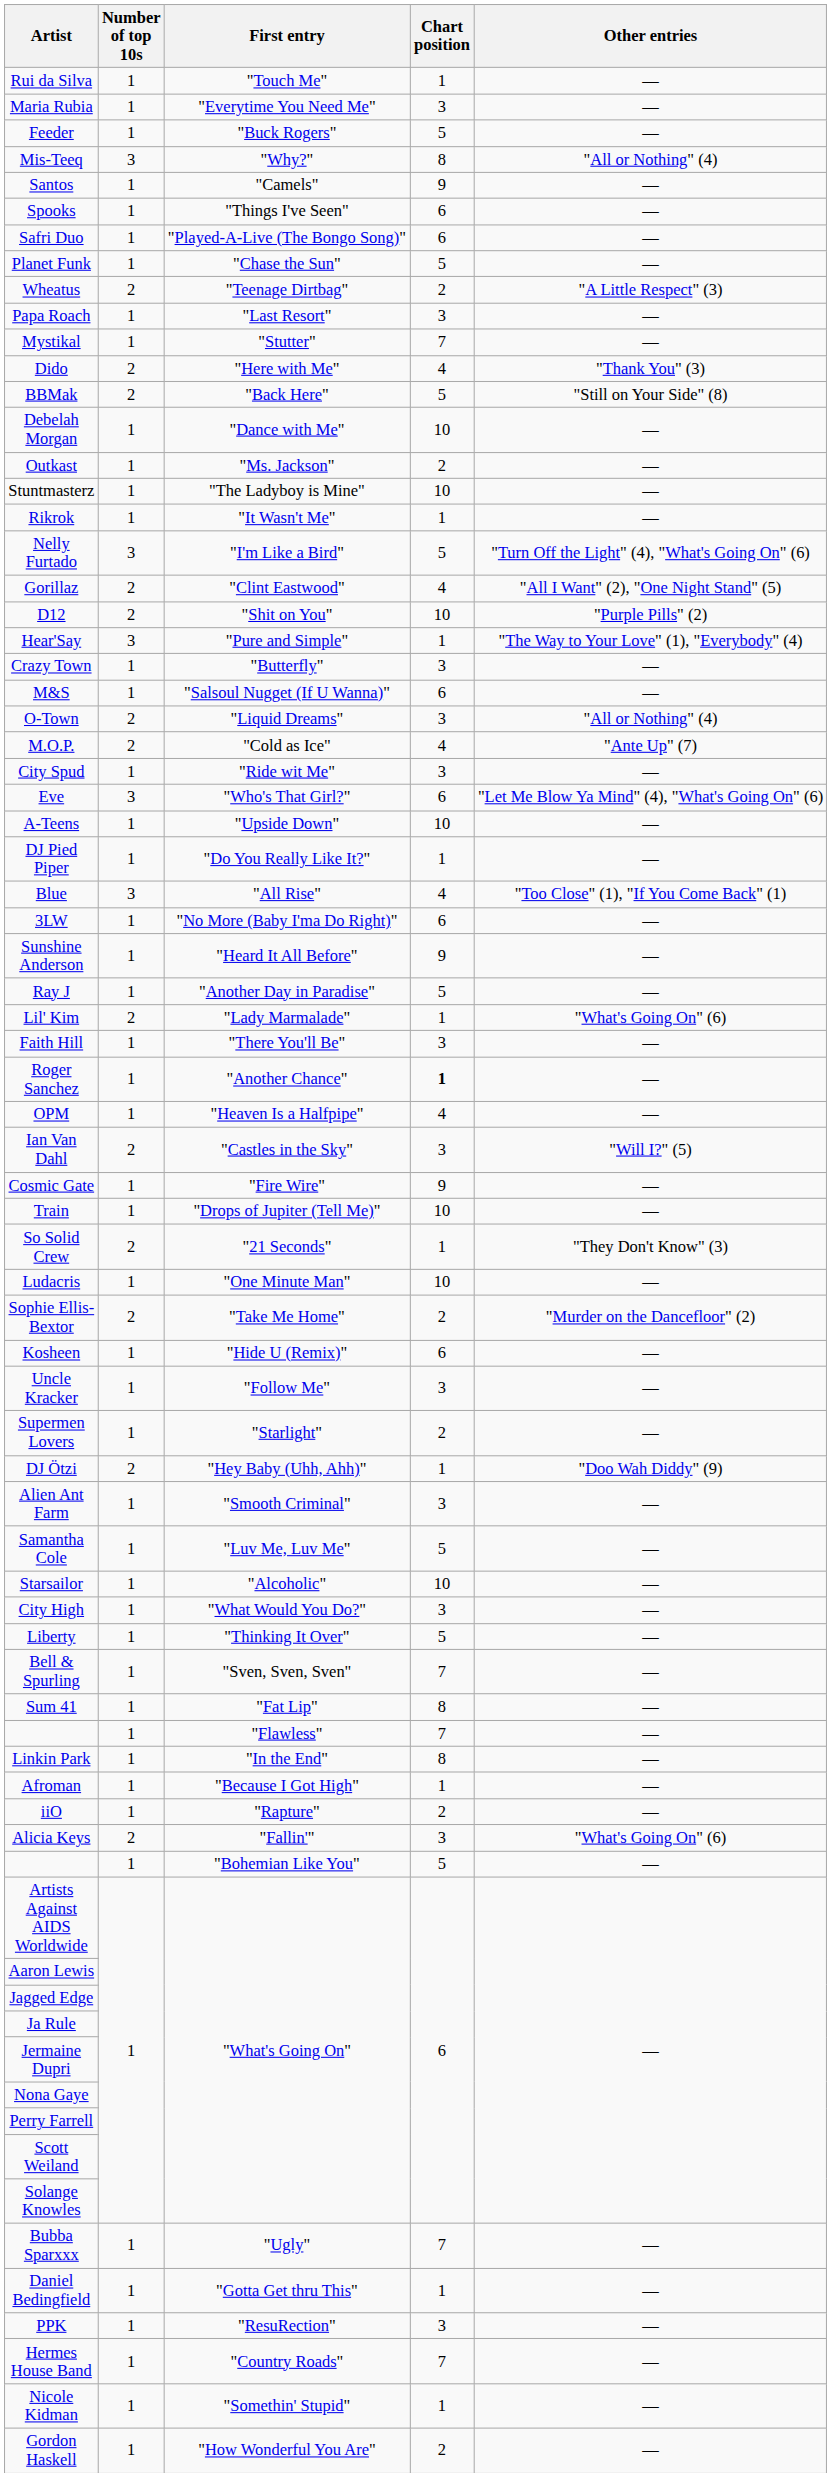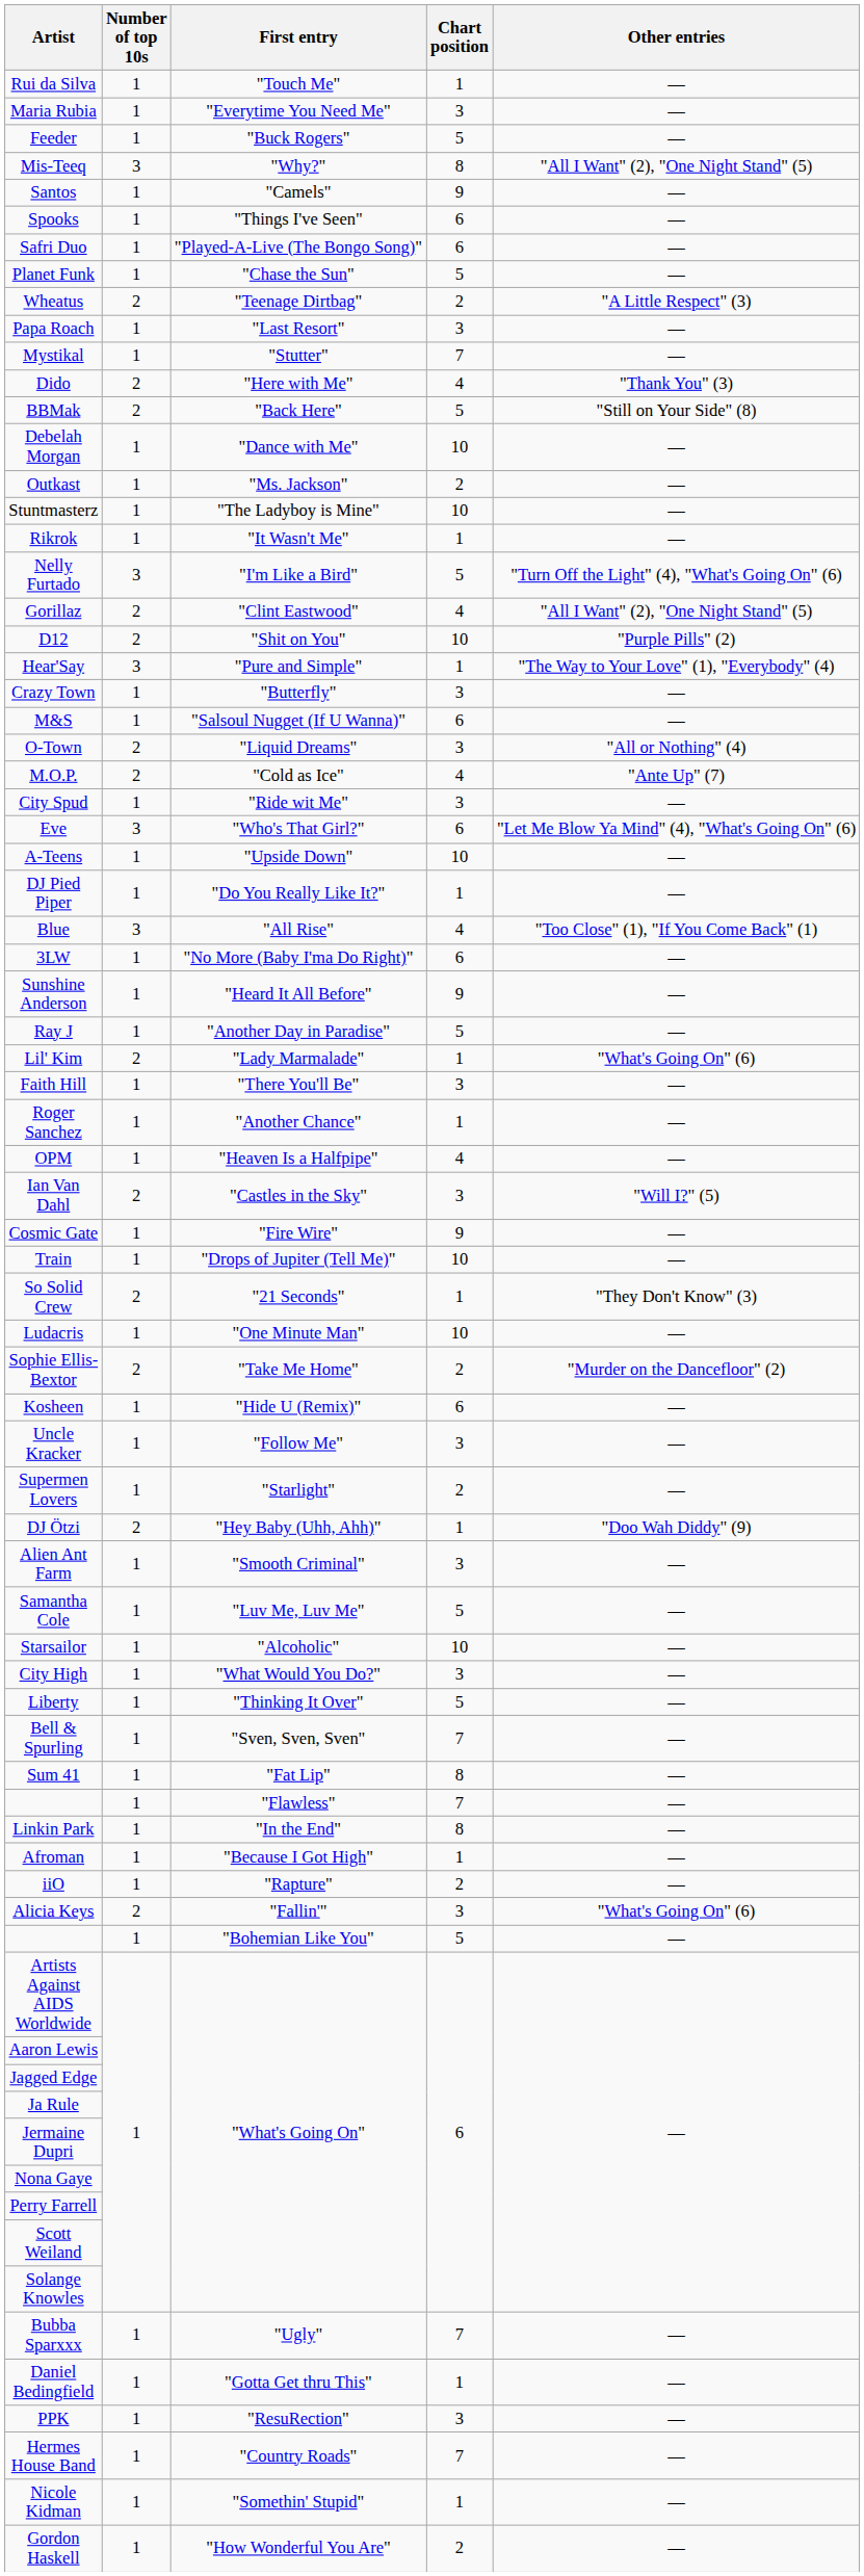Mis-Teeq | Other entries: "All or Nothing" (4) -> "All I Want" (2), "One Night Stand" (5)
Roger Sanchez | Chart position: bold -> normal
